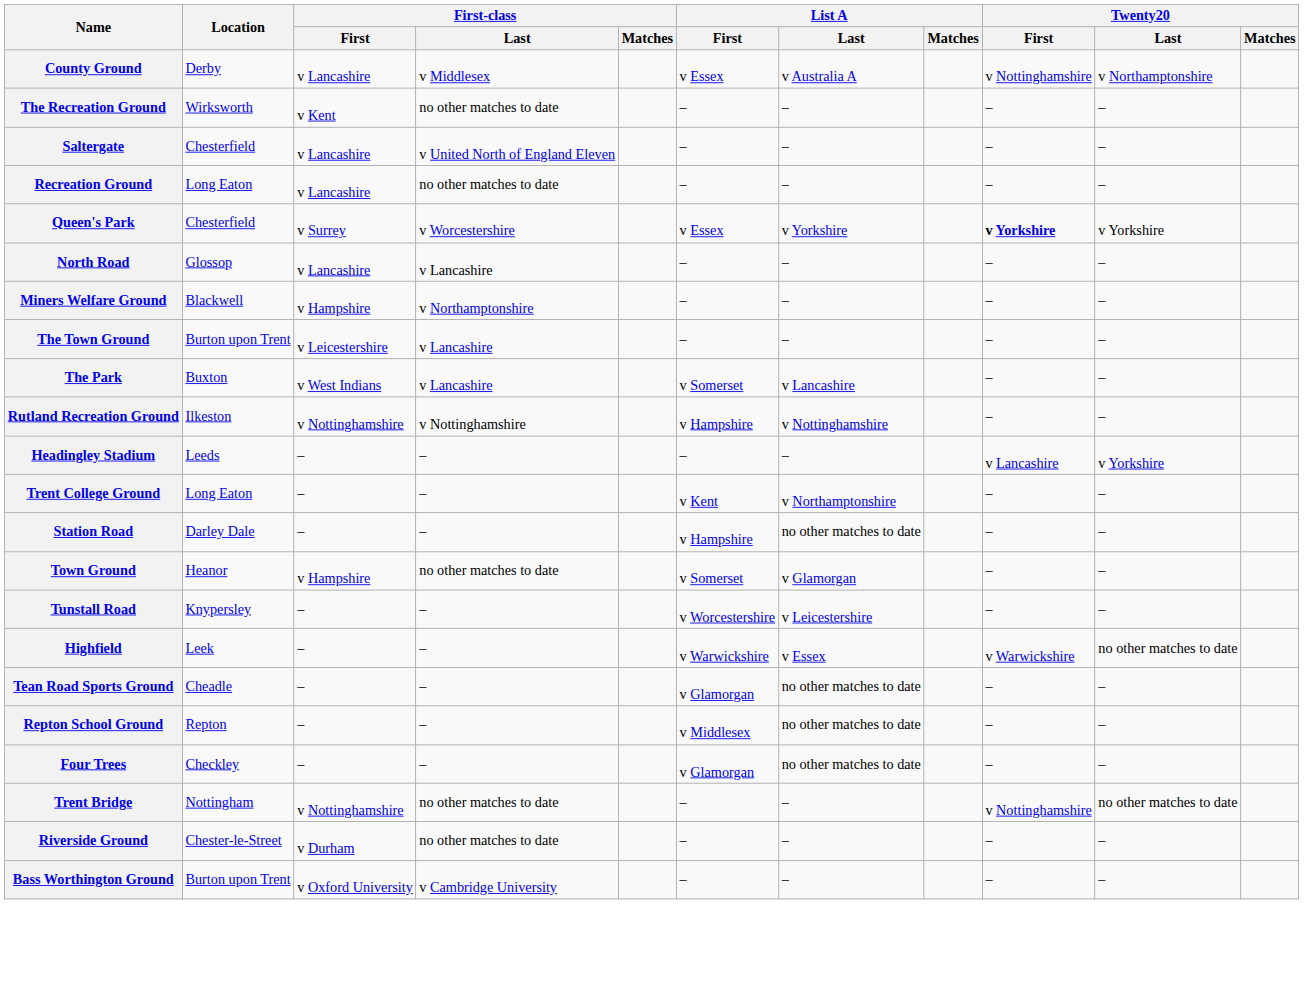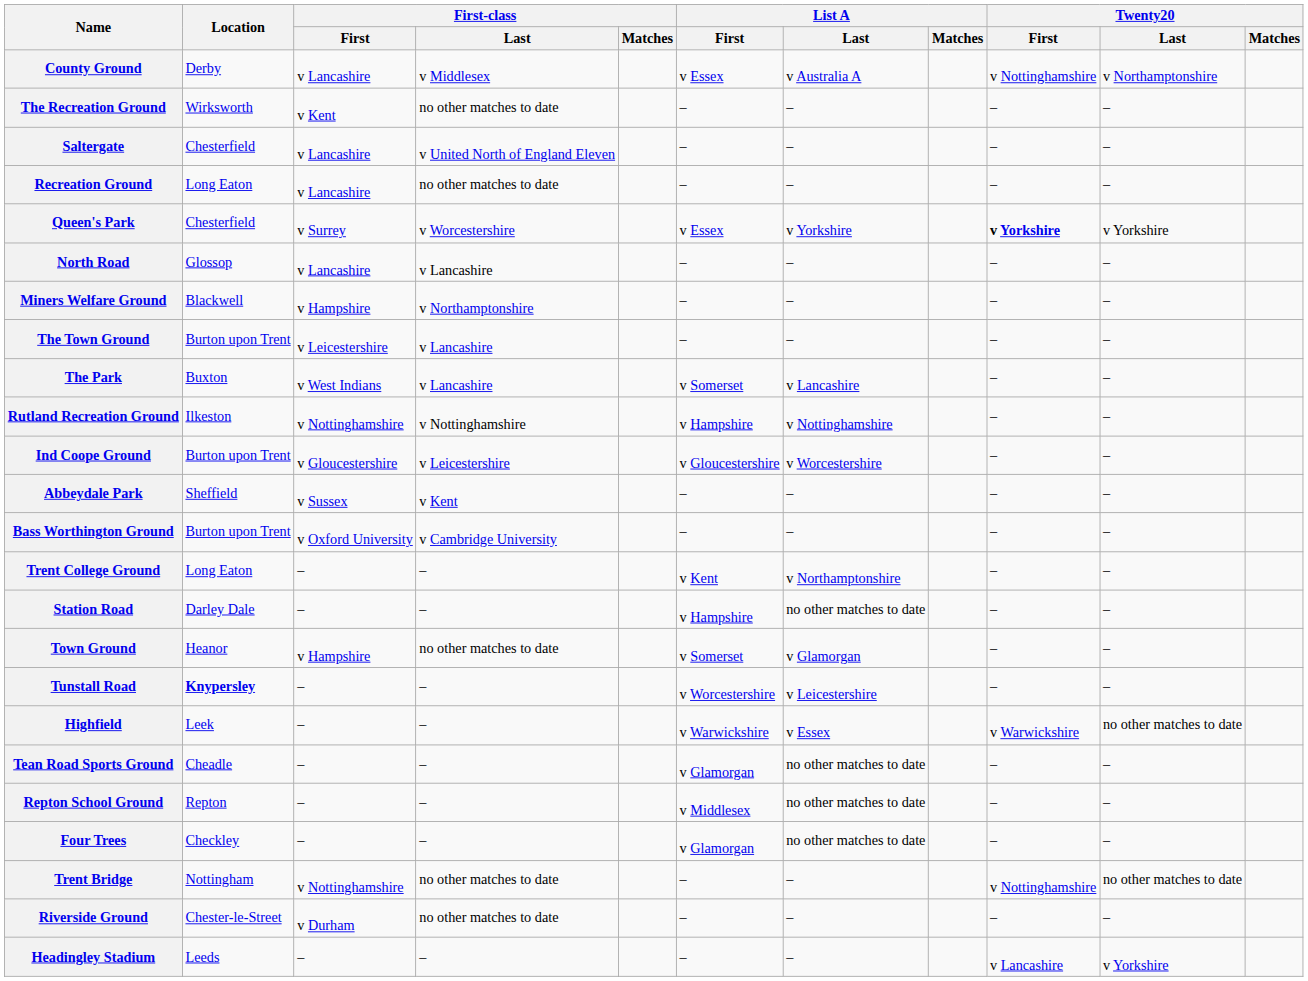+ row: Ind Coope Ground | Burton upon Trent | v Gloucestershire | v Leicestershire | v Gloucestershire | v Worcestershire | – | –
+ row: Abbeydale Park | Sheffield | v Sussex | v Kent | – | – | – | –
rows swapped: Bass Worthington Ground <-> Headingley Stadium
Tunstall Road | Location: normal -> bold
